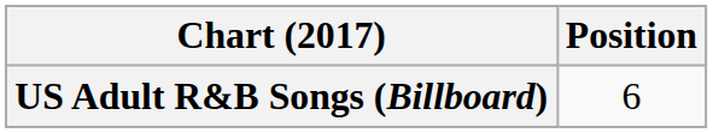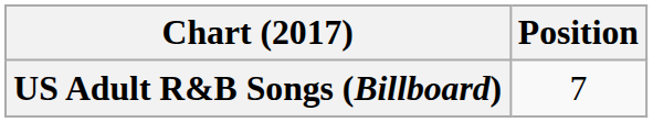US Adult R&B Songs (Billboard) | Position: 6 -> 7
